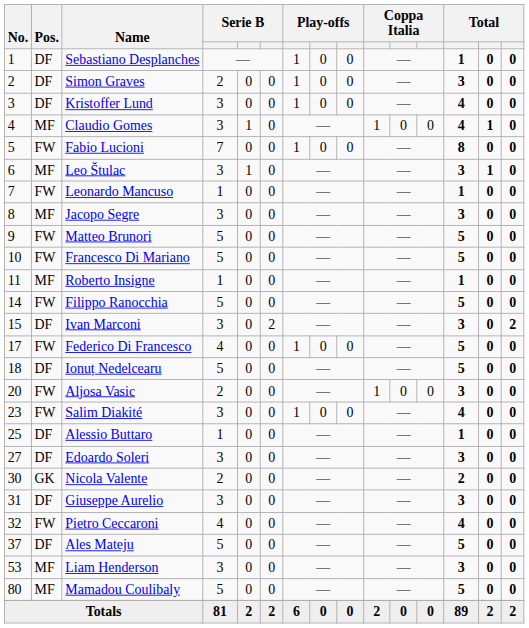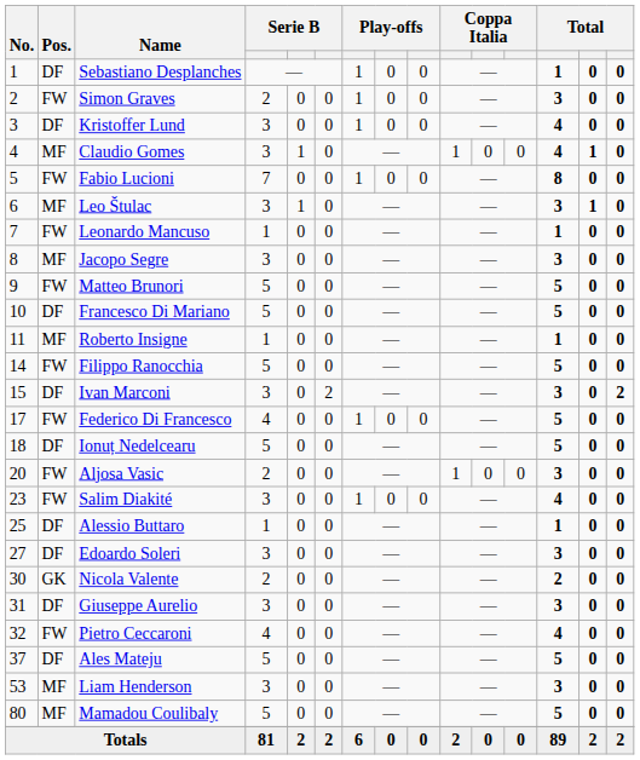Simon Graves | Pos.: DF -> FW
Francesco Di Mariano | Pos.: FW -> DF
